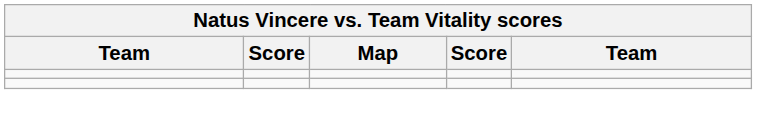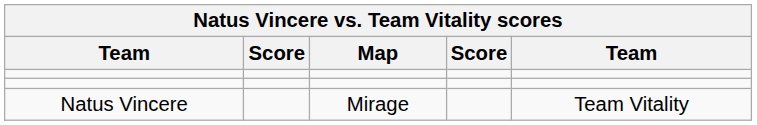+ row: Natus Vincere | Mirage | Team Vitality
